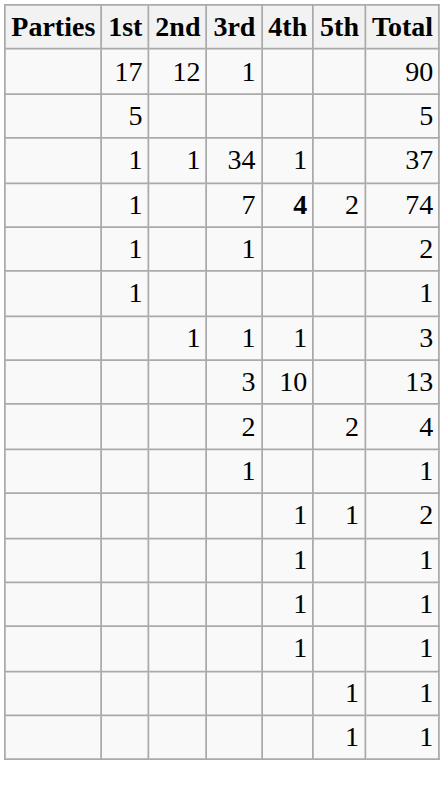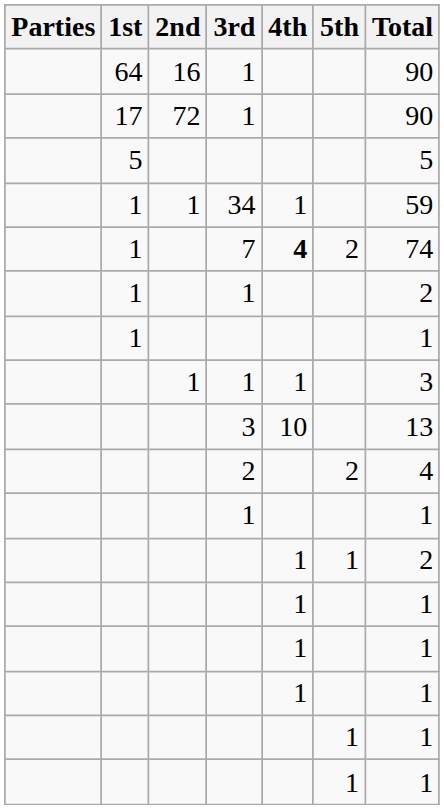+ row: 64 | 16 | 1 | 90
17 / 1 | 2nd: 12 -> 72
34 | Total: 37 -> 59
